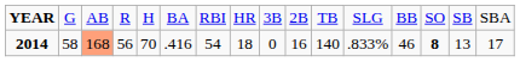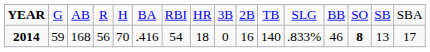2014 | column 2: 58 -> 59
2014 | column 3: lightsalmon background -> no background
